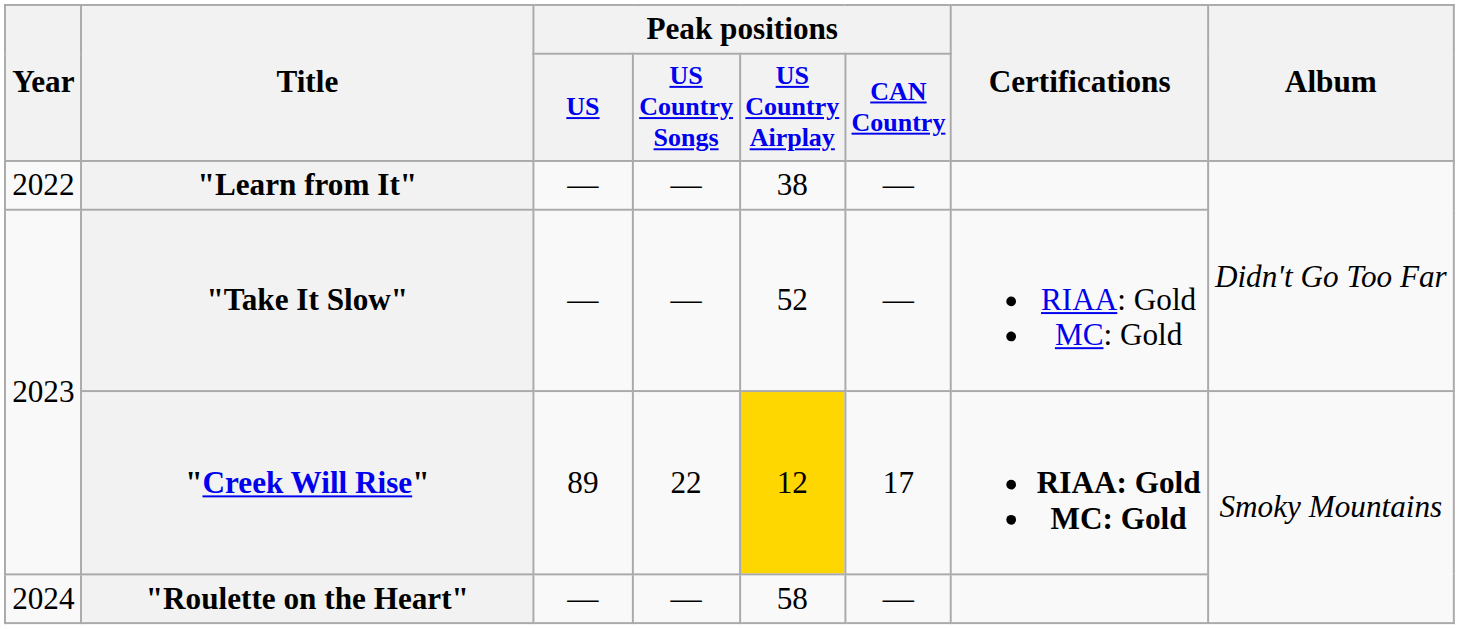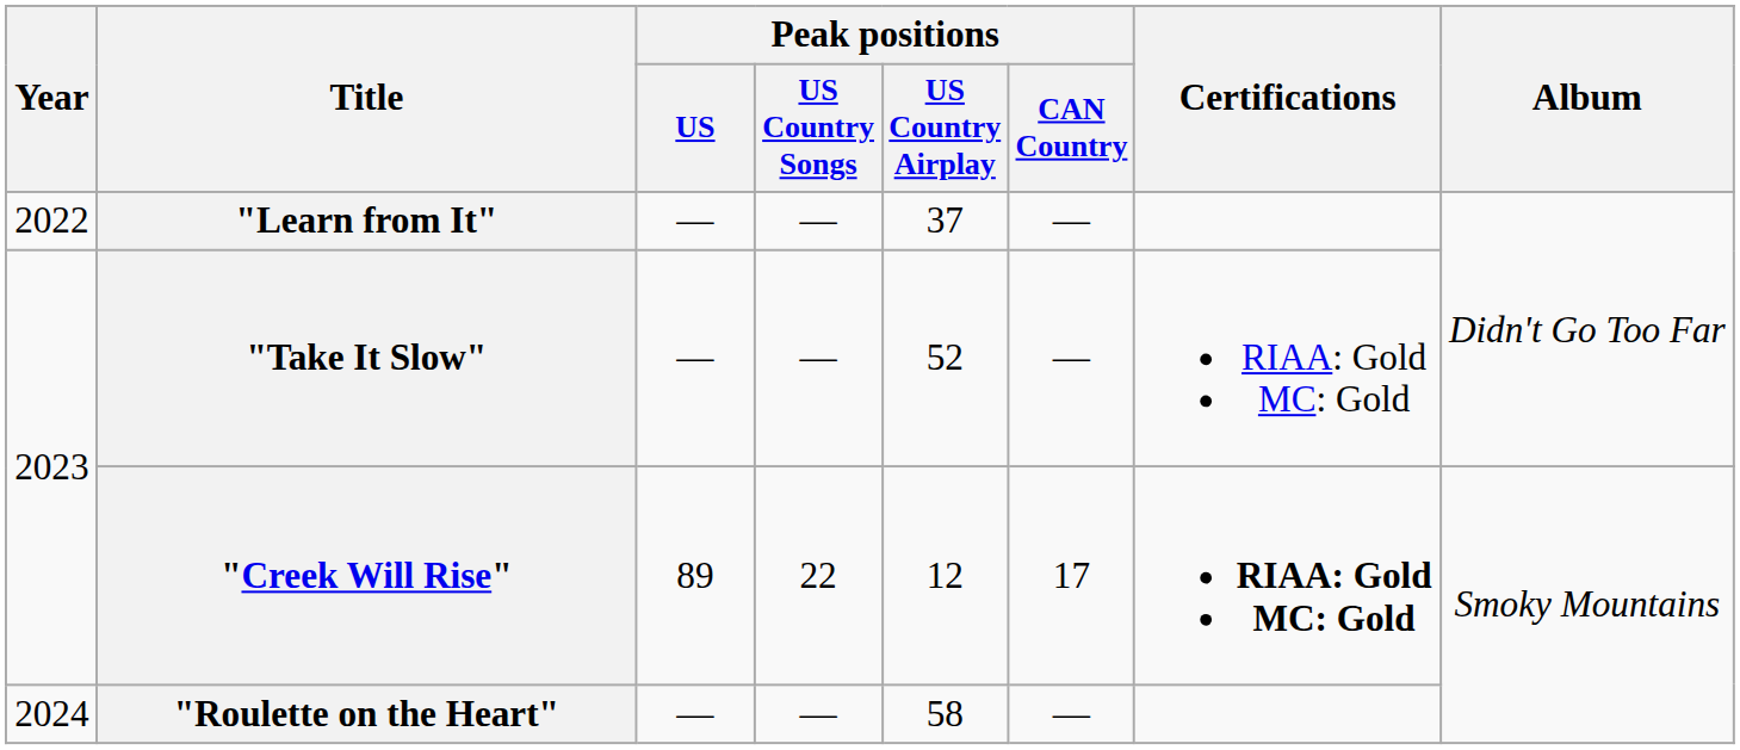"Learn from It" | Peak positions / US Country Airplay: 38 -> 37
"Creek Will Rise" | Peak positions / US Country Airplay: gold background -> no background
